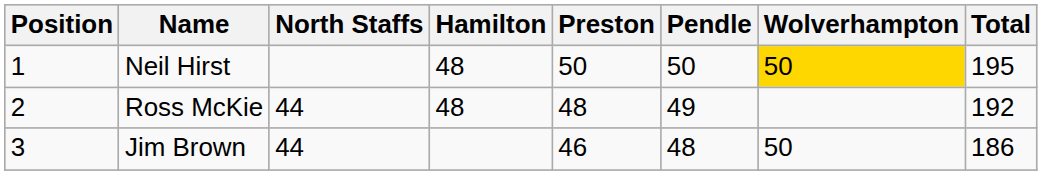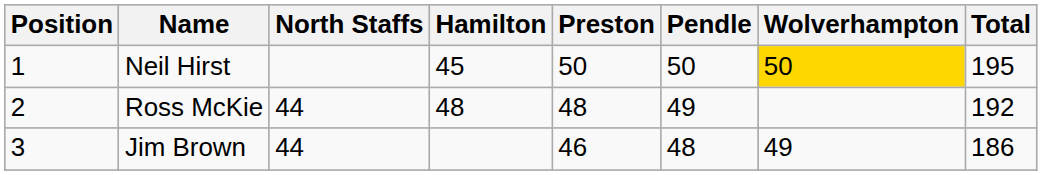Neil Hirst | Hamilton: 48 -> 45
Jim Brown | Wolverhampton: 50 -> 49
